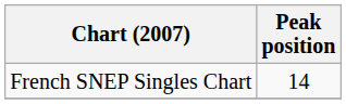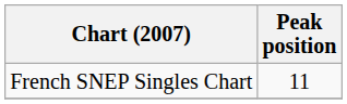French SNEP Singles Chart | Peak position: 14 -> 11
